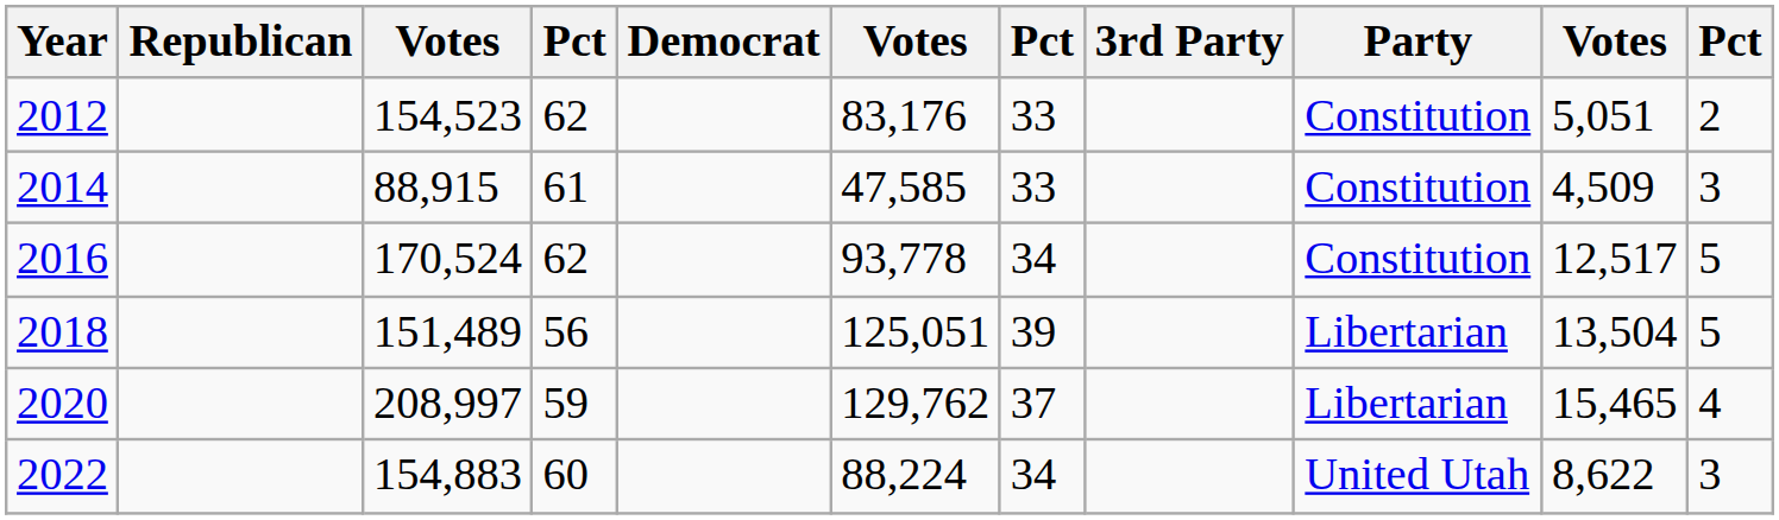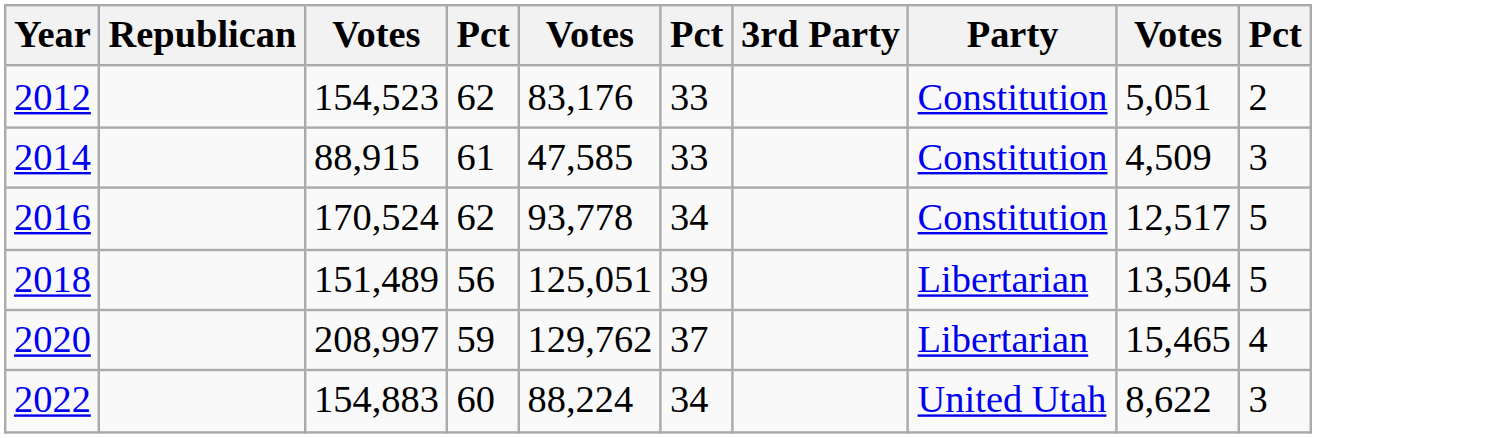- column: Democrat
